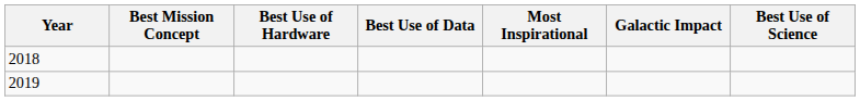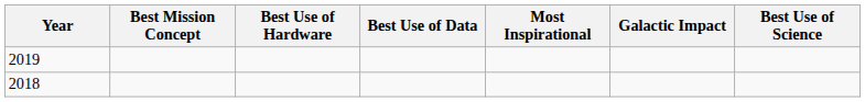rows swapped: 2018 <-> 2019
